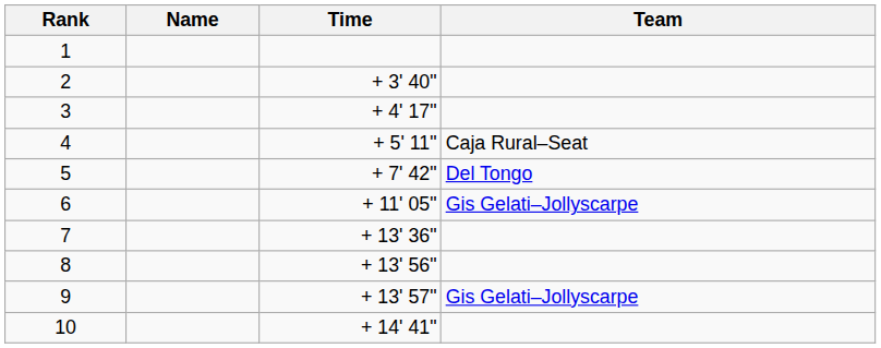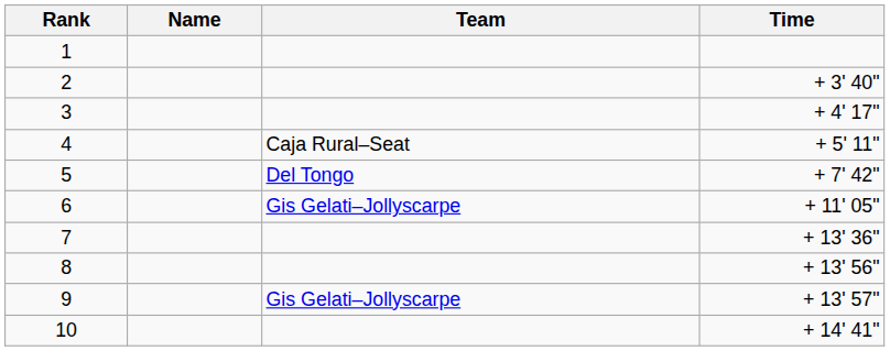columns swapped: Team <-> Time
